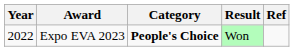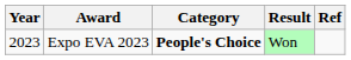Expo EVA 2023 | Year: 2022 -> 2023
